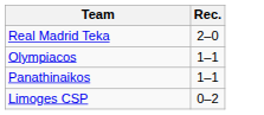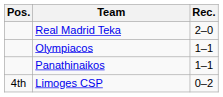+ column: Pos. | 4th
